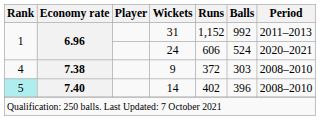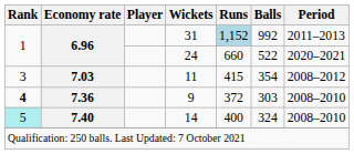31 | Runs: no background -> lightblue background
24 | Runs: 606 -> 660
24 | Balls: 524 -> 522
+ row: 3 | 7.03 | 11 | 415 | 354 | 2008–2012
9 | Rank: normal -> bold
9 | Economy rate: 7.38 -> 7.36
14 | Runs: 402 -> 400
14 | Balls: 396 -> 324
